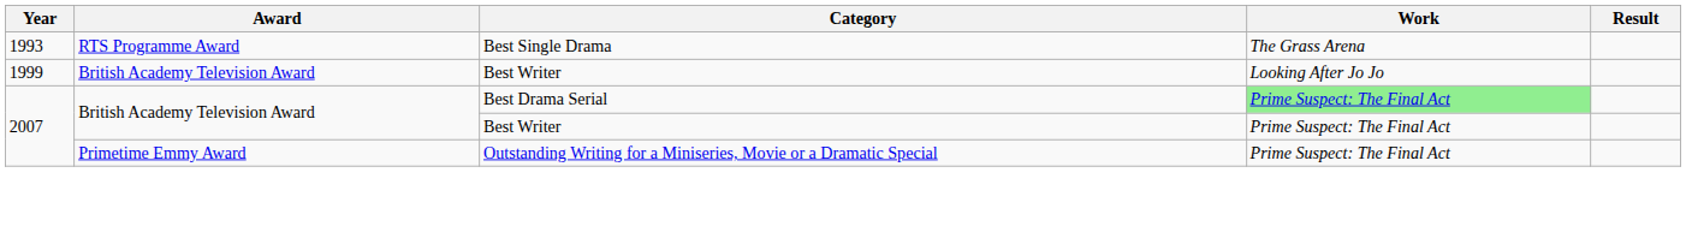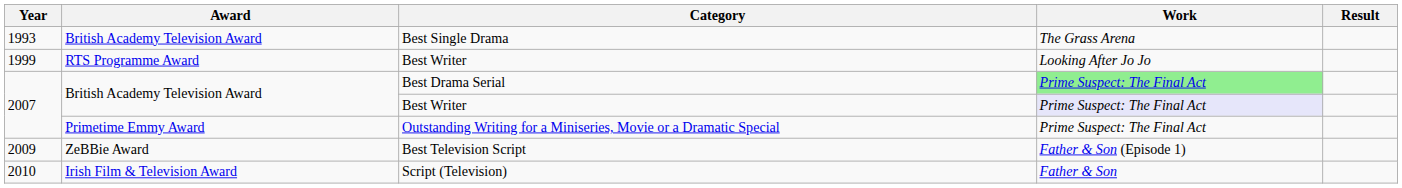Best Single Drama | Award: RTS Programme Award -> British Academy Television Award
1999 / Best Writer | Award: British Academy Television Award -> RTS Programme Award
2007 / Best Writer | Work: no background -> lavender background
+ row: 2009 | ZeBBie Award | Best Television Script | Father & Son (Episode 1)
+ row: 2010 | Irish Film & Television Award | Script (Television) | Father & Son
